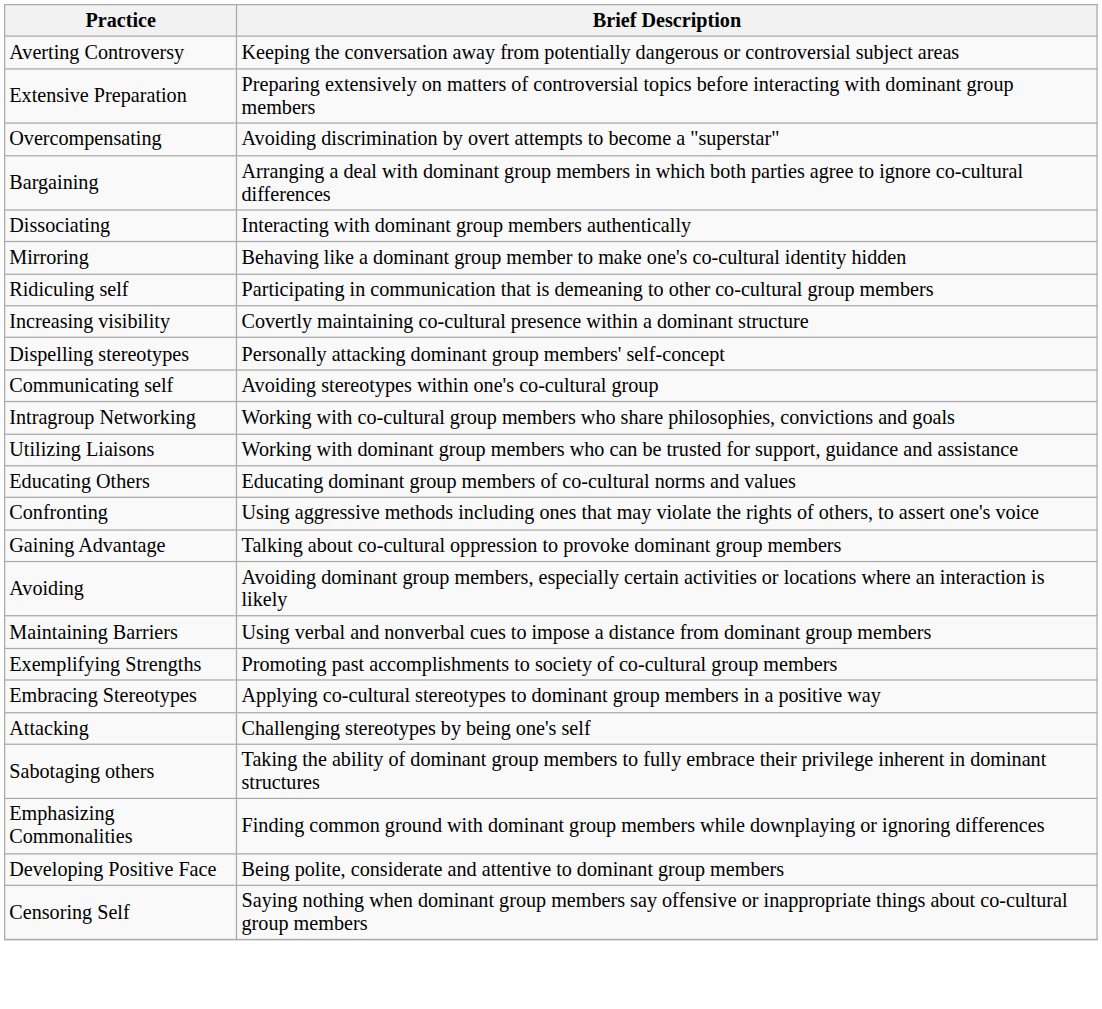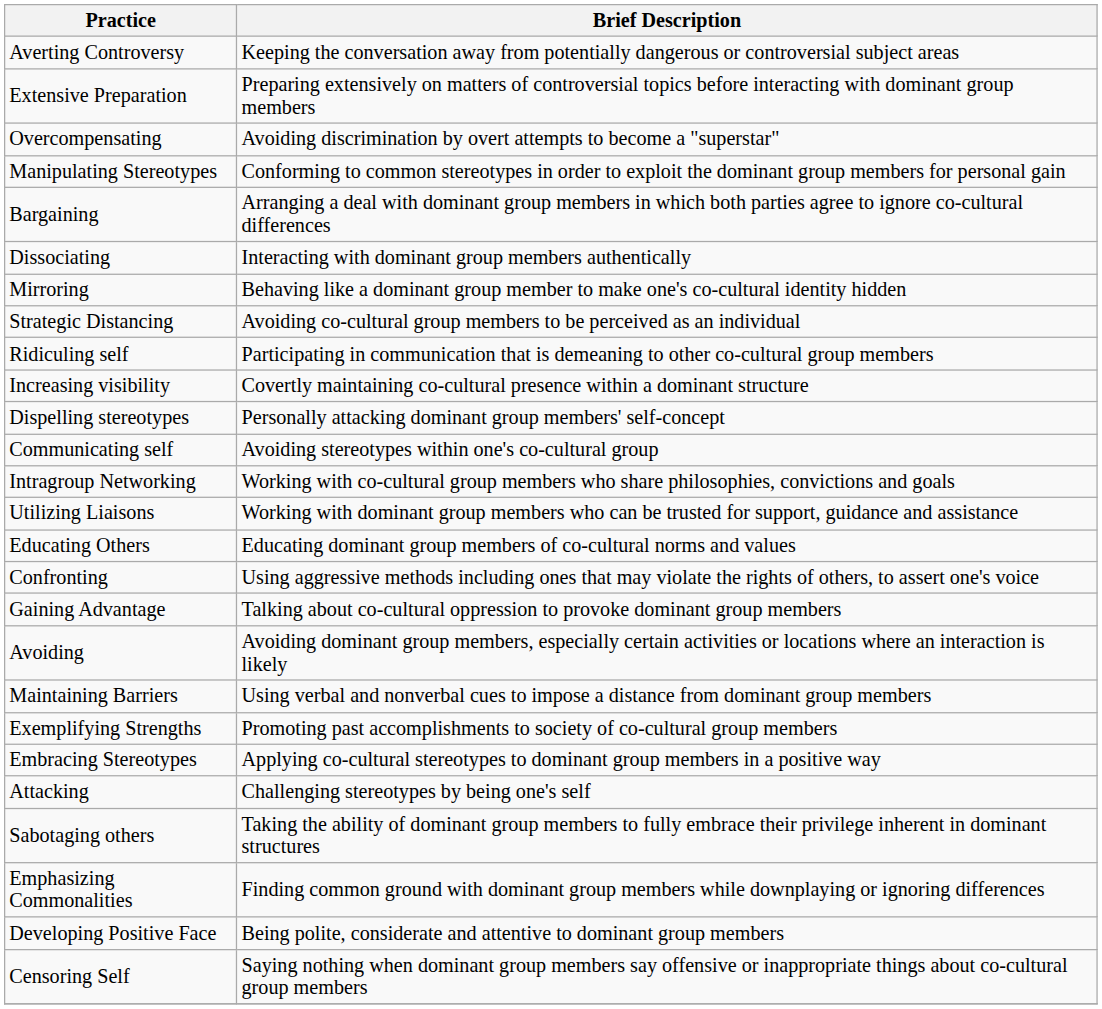+ row: Manipulating Stereotypes | Conforming to common stereotypes in order to exploit the dominant group members for personal gain
+ row: Strategic Distancing | Avoiding co-cultural group members to be perceived as an individual
